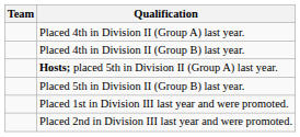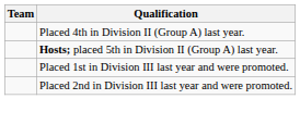- row: Placed 4th in Division II (Group B) last year.
- row: Placed 5th in Division II (Group B) last year.
